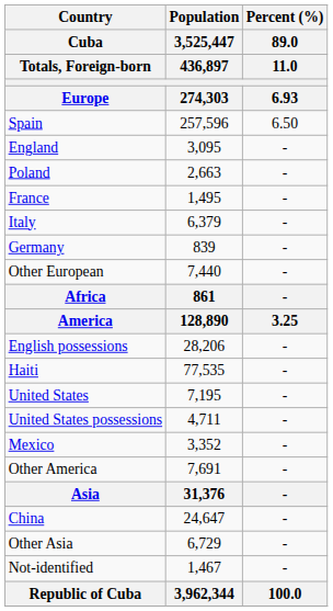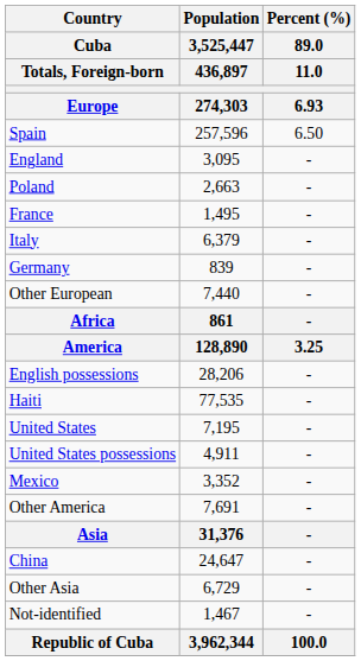United States possessions | Population / 3,525,447 / 436,897 / 274,303: 4,711 -> 4,911
